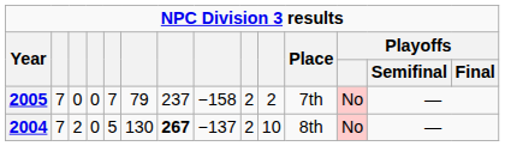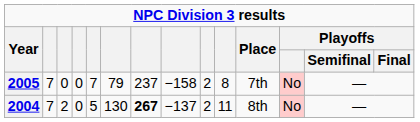2005 | column 10: 2 -> 8
2004 | column 10: 10 -> 11
